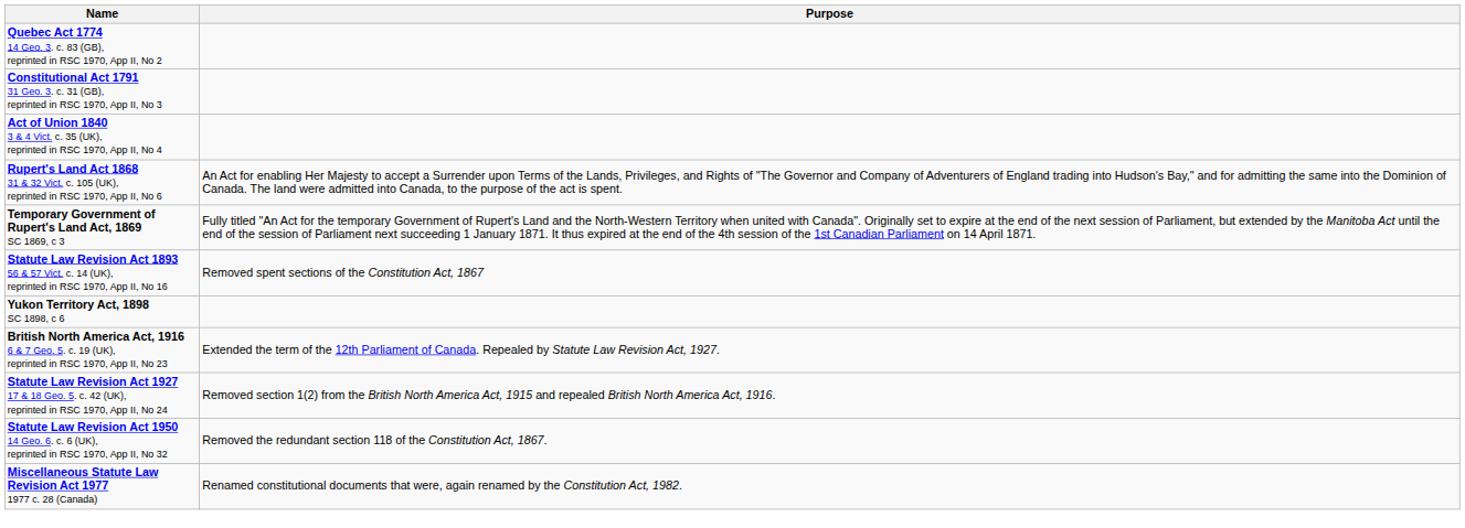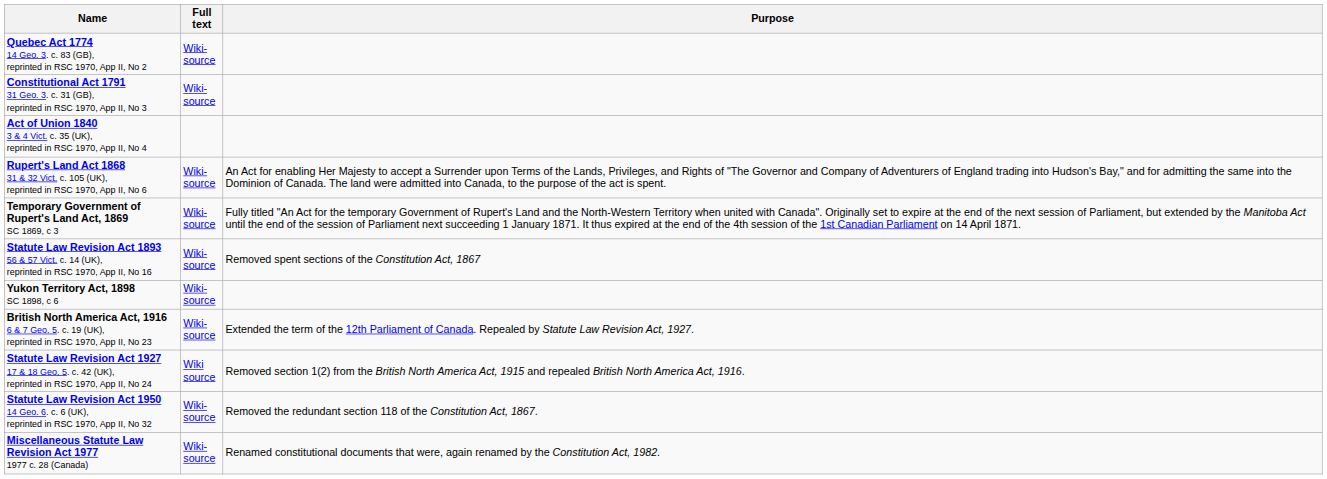+ column: Full text | Wiki- source | Wiki- source | Wiki- source | Wiki- source | Wiki- source | Wiki- source | Wiki- source | Wiki source | Wiki- source | Wiki- source
